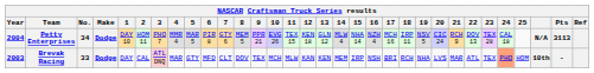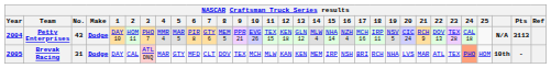Petty Enterprises | No.: 34 -> 43
Brevak Racing | Year: 2003 -> 2005
Brevak Racing | No.: 33 -> 31
